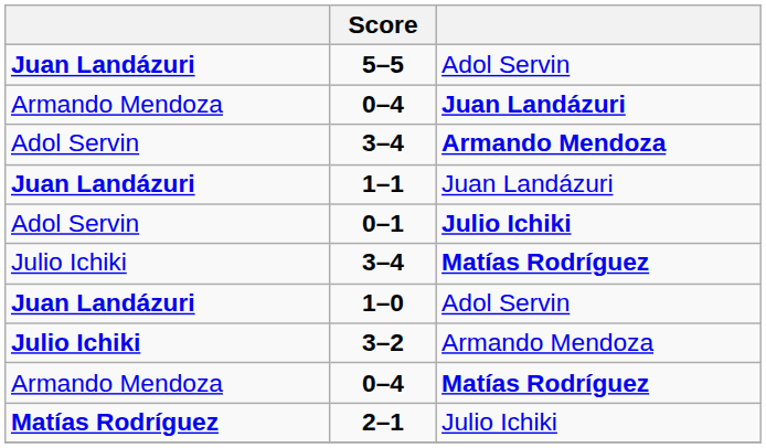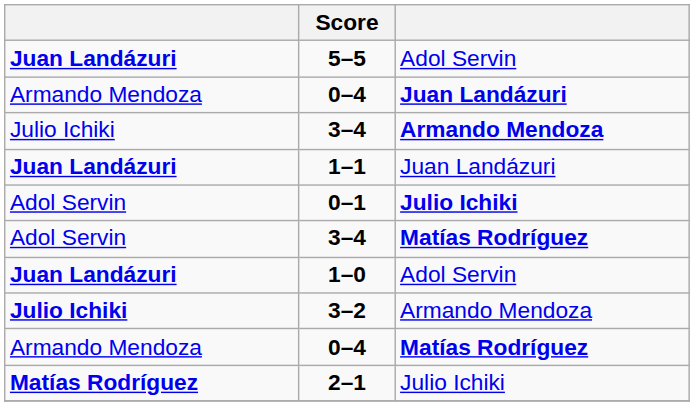3–4 / Armando Mendoza | column 1: Adol Servin -> Julio Ichiki
3–4 / Matías Rodríguez | column 1: Julio Ichiki -> Adol Servin
